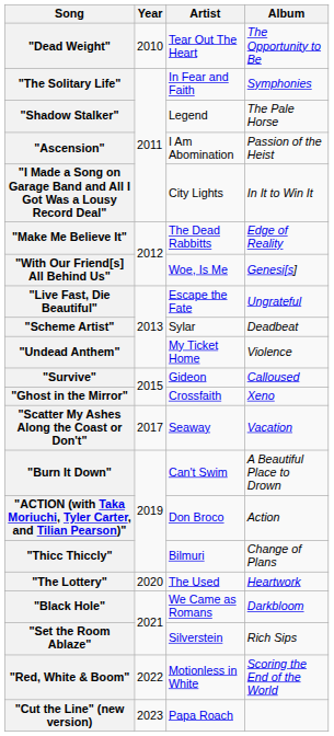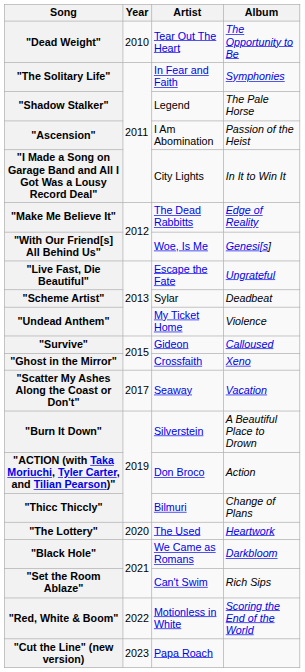"Burn It Down" | Artist: Can't Swim -> Silverstein
"Set the Room Ablaze" | Artist: Silverstein -> Can't Swim
